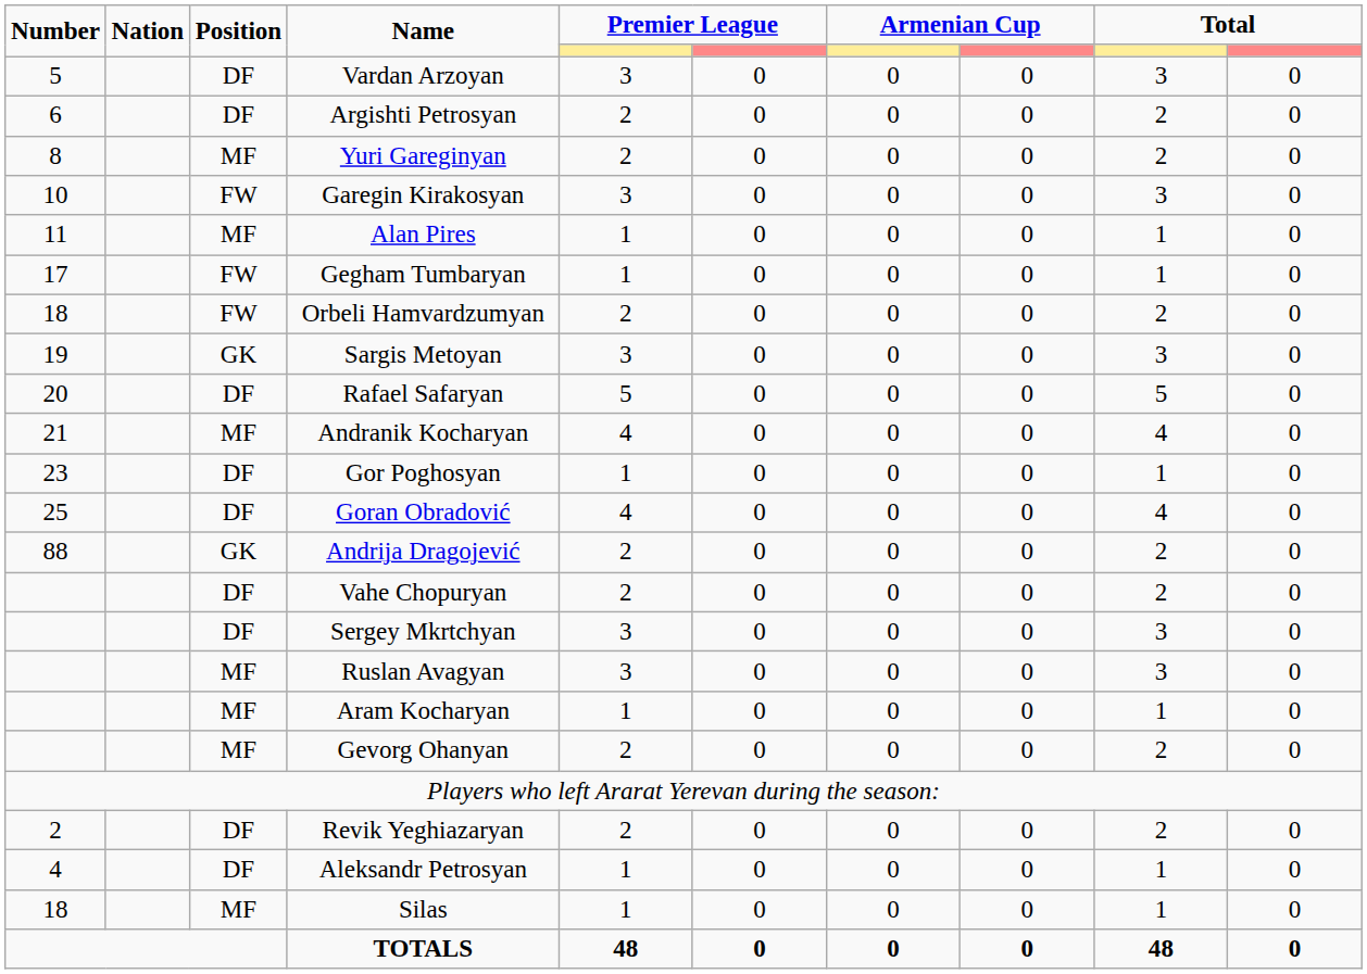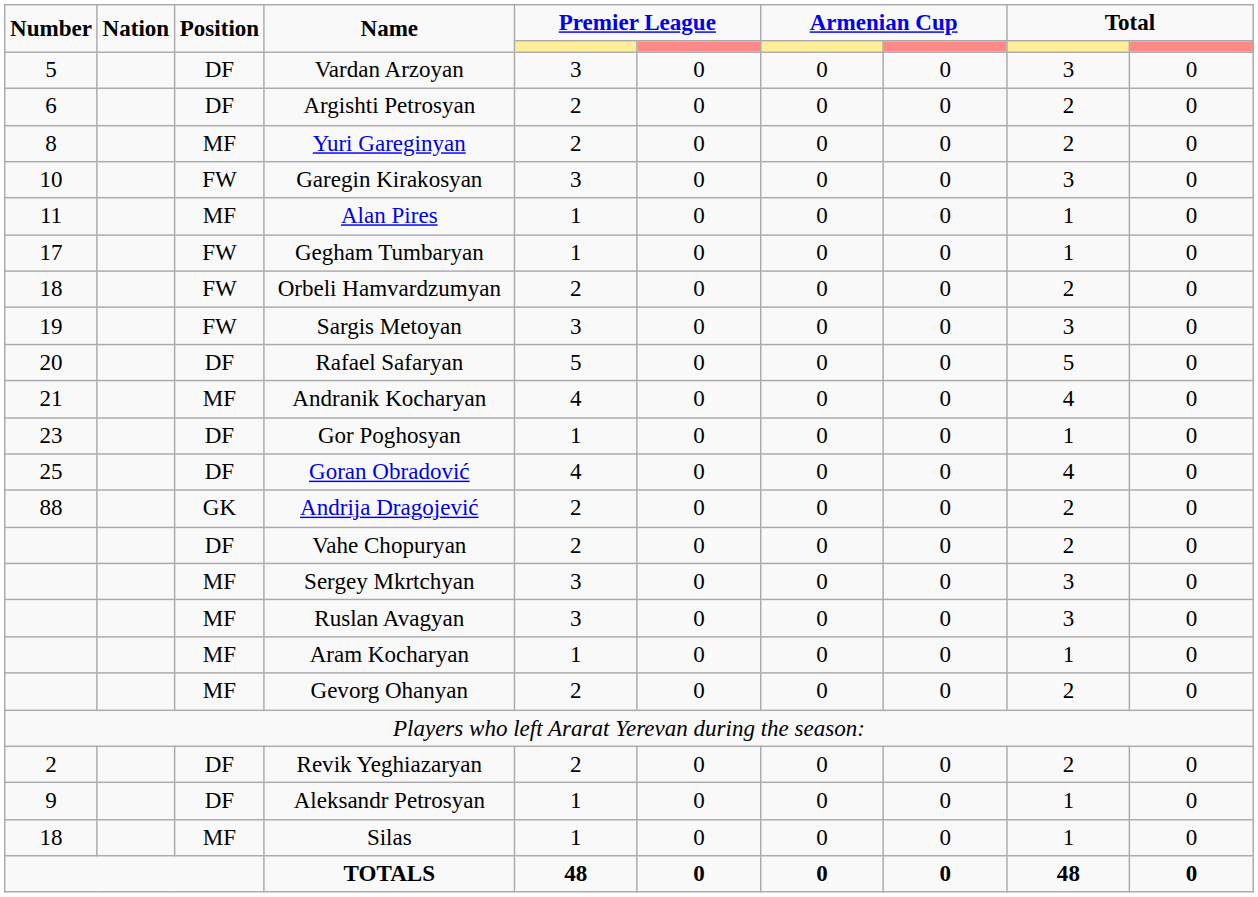Sargis Metoyan | Position: GK -> FW
Sergey Mkrtchyan | Position: DF -> MF
Aleksandr Petrosyan | Number: 4 -> 9
